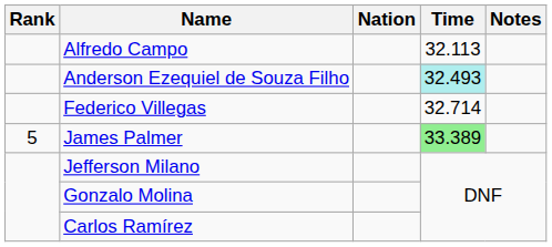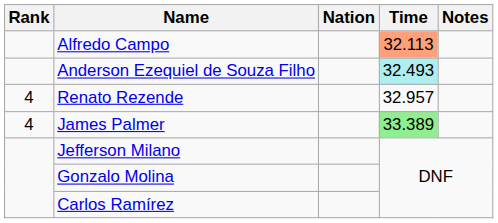Alfredo Campo | Time: no background -> lightsalmon background
- row: Federico Villegas | 32.714
+ row: 4 | Renato Rezende | 32.957
James Palmer | Rank: 5 -> 4
